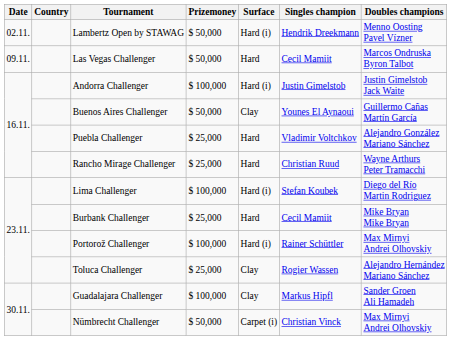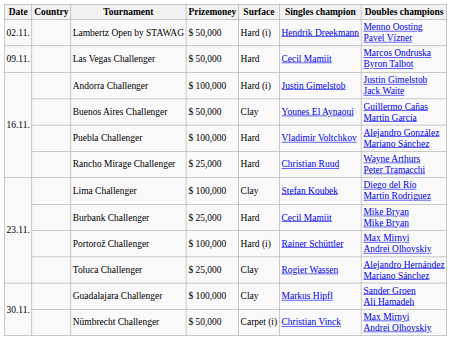Puebla Challenger | Prizemoney: $ 25,000 -> $ 100,000
Lima Challenger | Surface: Hard (i) -> Clay
